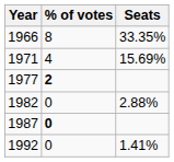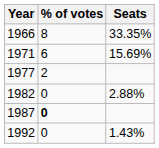1971 | % of votes: 4 -> 6
1977 | % of votes: bold -> normal
1992 | Seats: 1.41% -> 1.43%
